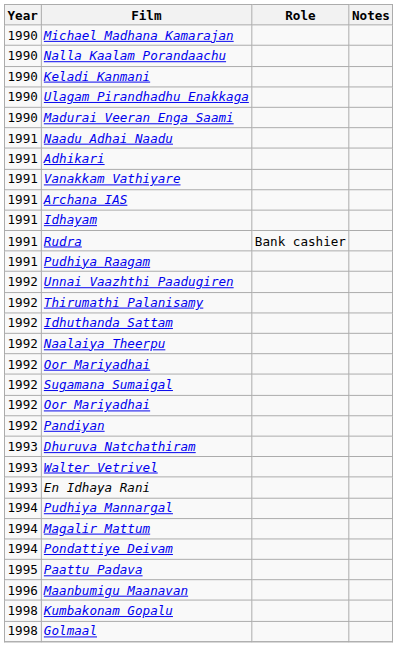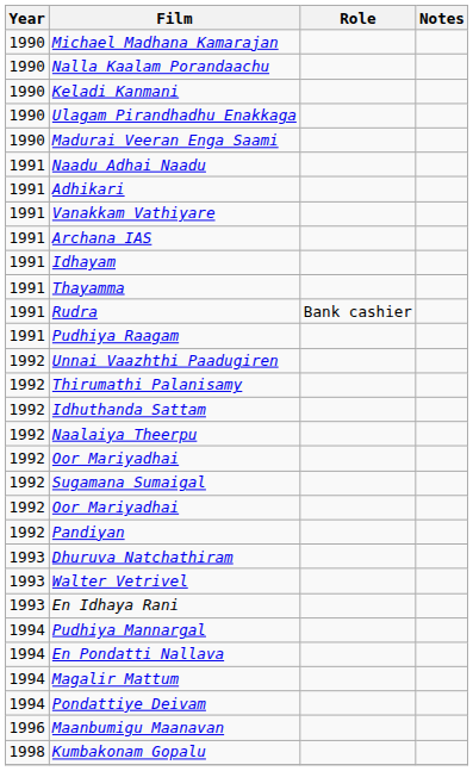+ row: 1991 | Thayamma
+ row: 1994 | En Pondatti Nallava
- row: 1995 | Paattu Padava
- row: 1998 | Golmaal
